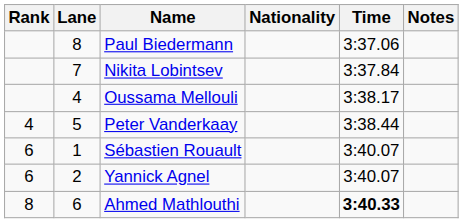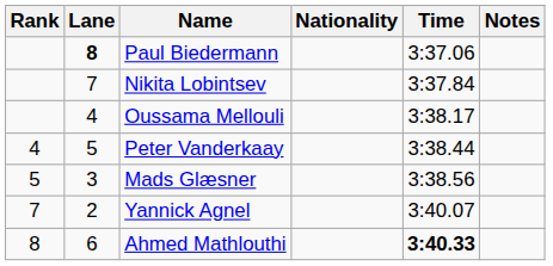Paul Biedermann | Lane: normal -> bold
+ row: 5 | 3 | Mads Glæsner | 3:38.56
- row: 6 | 1 | Sébastien Rouault | 3:40.07
Yannick Agnel | Rank: 6 -> 7
